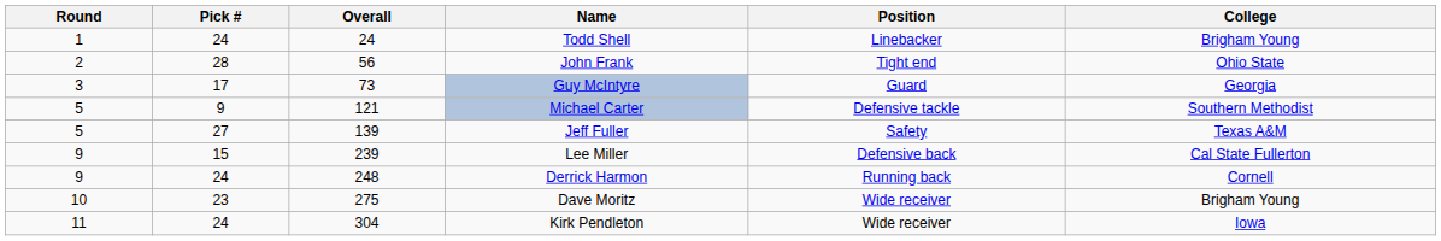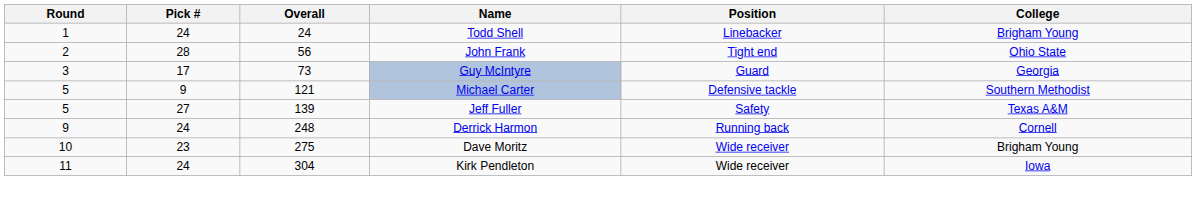- row: 9 | 15 | 239 | Lee Miller | Defensive back | Cal State Fullerton
